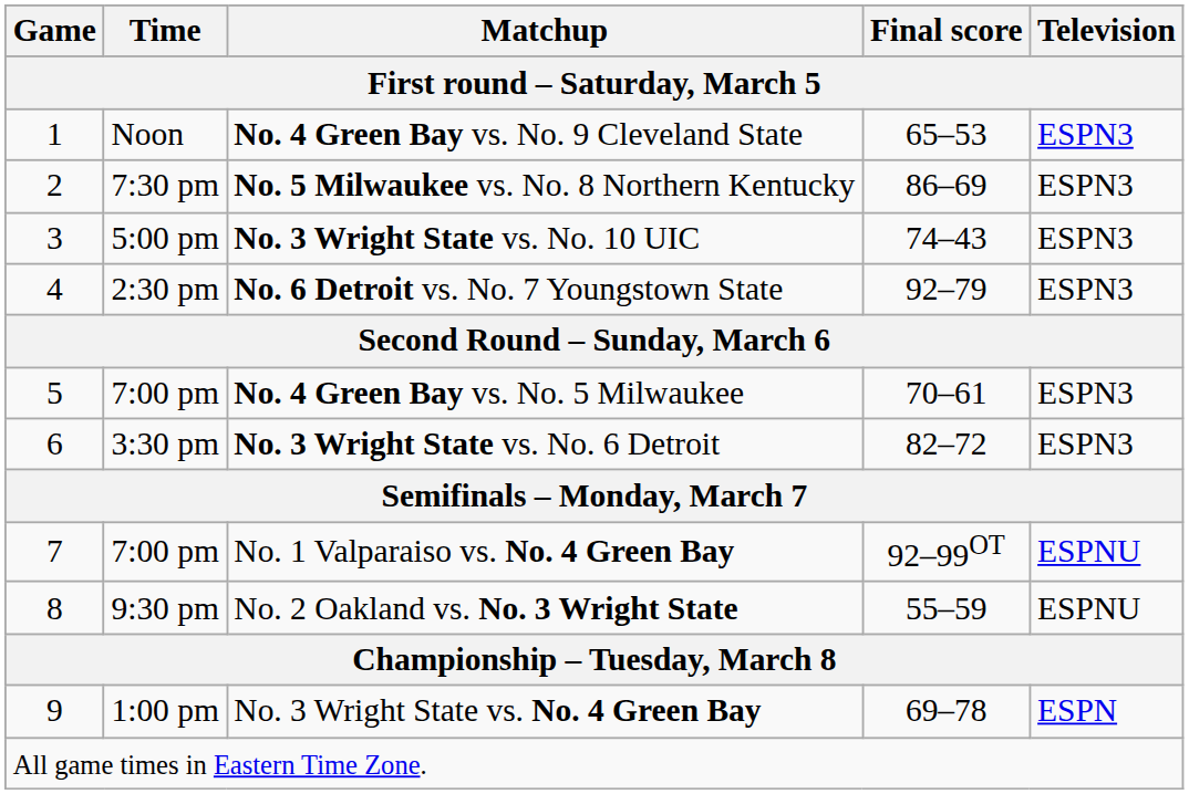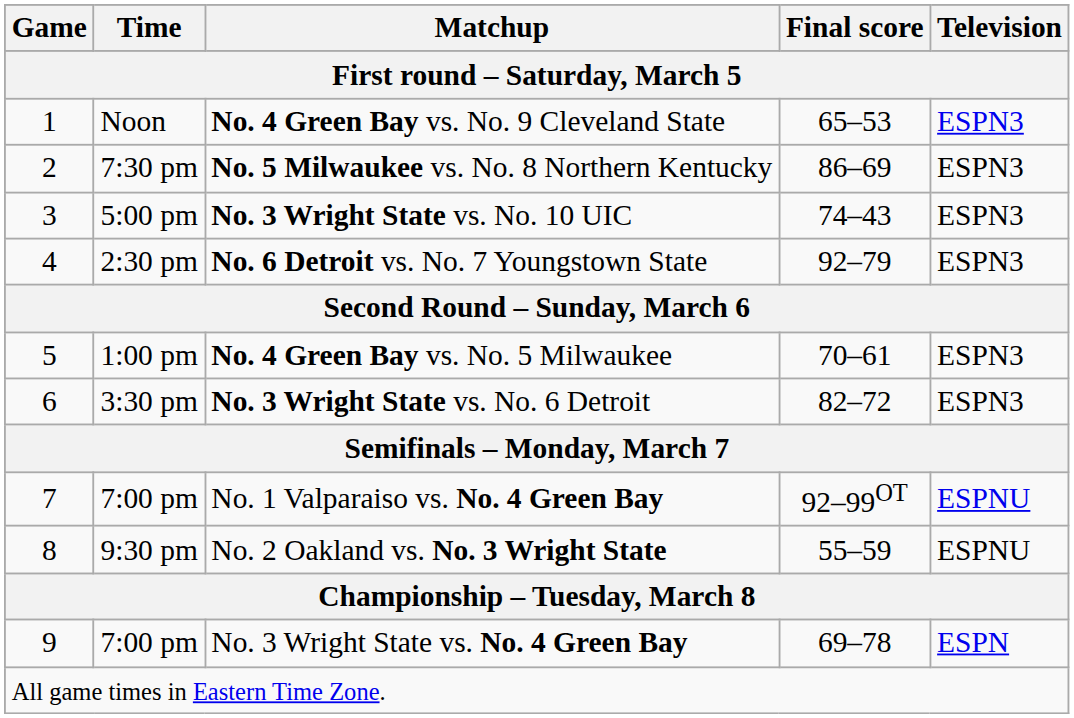No. 4 Green Bay vs. No. 5 Milwaukee | Time: 7:00 pm -> 1:00 pm
No. 3 Wright State vs. No. 4 Green Bay | Time: 1:00 pm -> 7:00 pm
